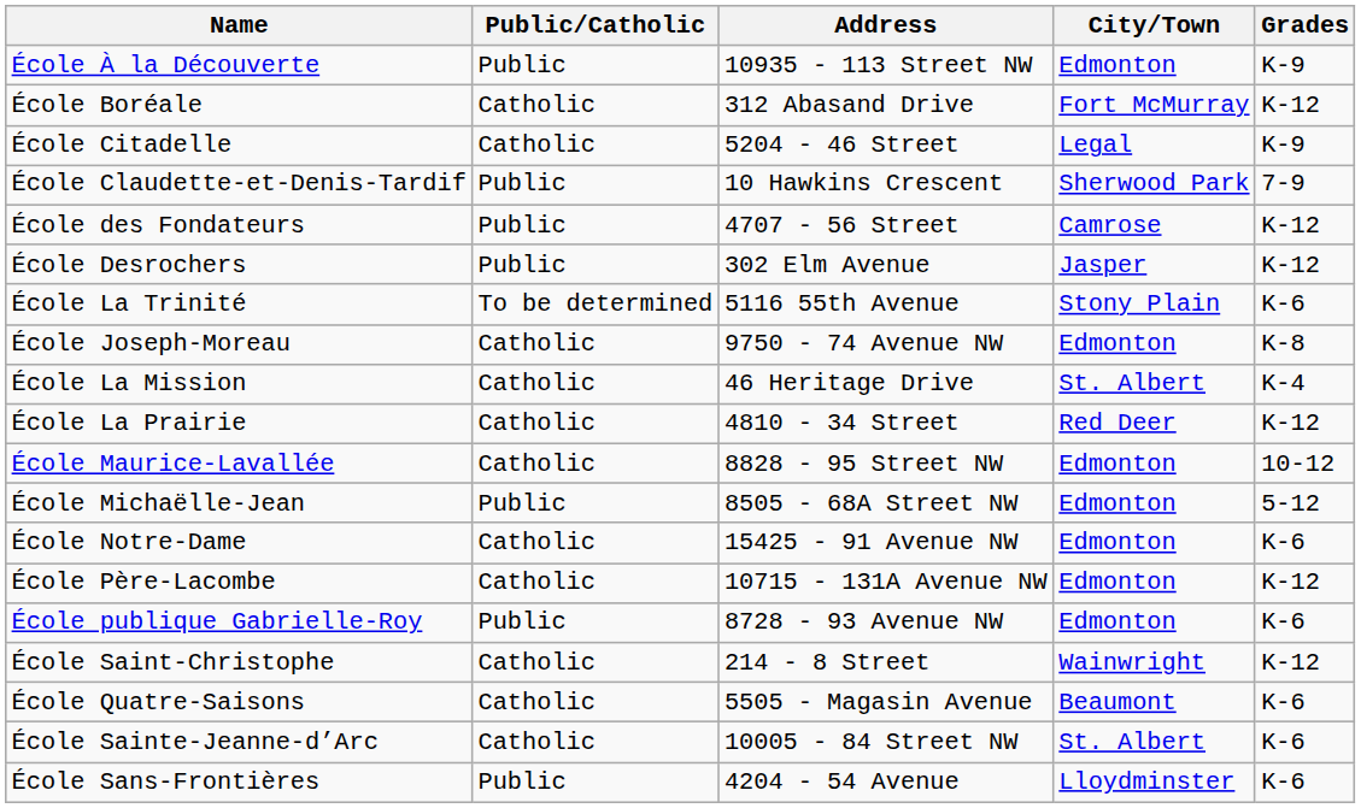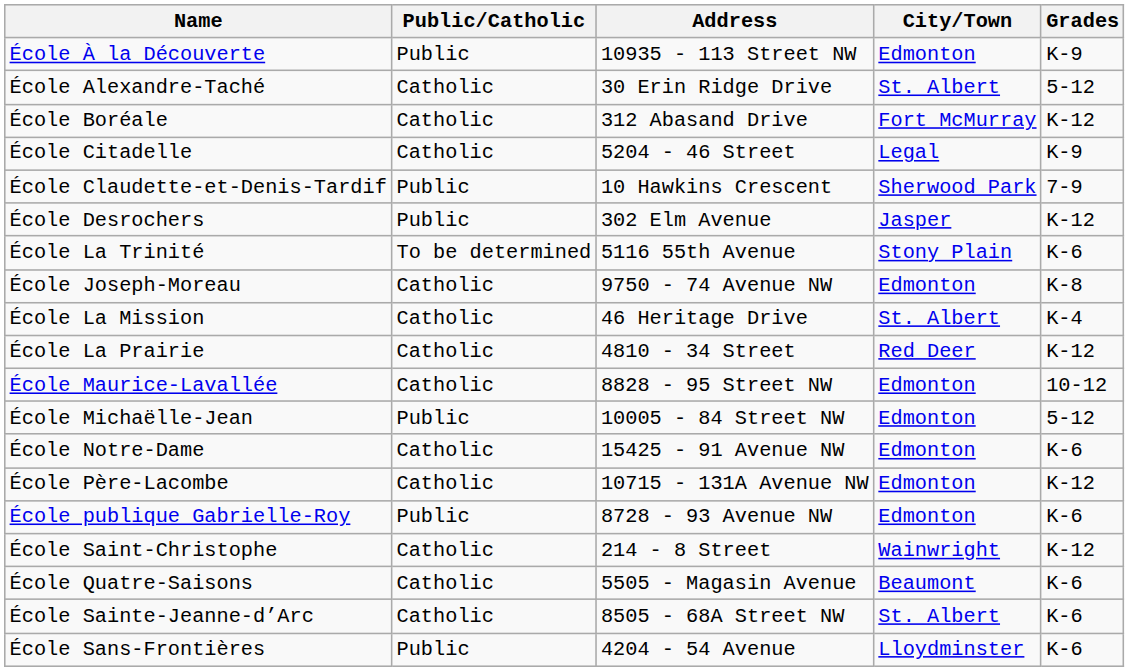+ row: École Alexandre-Taché | Catholic | 30 Erin Ridge Drive | St. Albert | 5-12
- row: École des Fondateurs | Public | 4707 - 56 Street | Camrose | K-12
École Michaëlle-Jean | Address: 8505 - 68A Street NW -> 10005 - 84 Street NW
École Sainte-Jeanne-d’Arc | Address: 10005 - 84 Street NW -> 8505 - 68A Street NW
